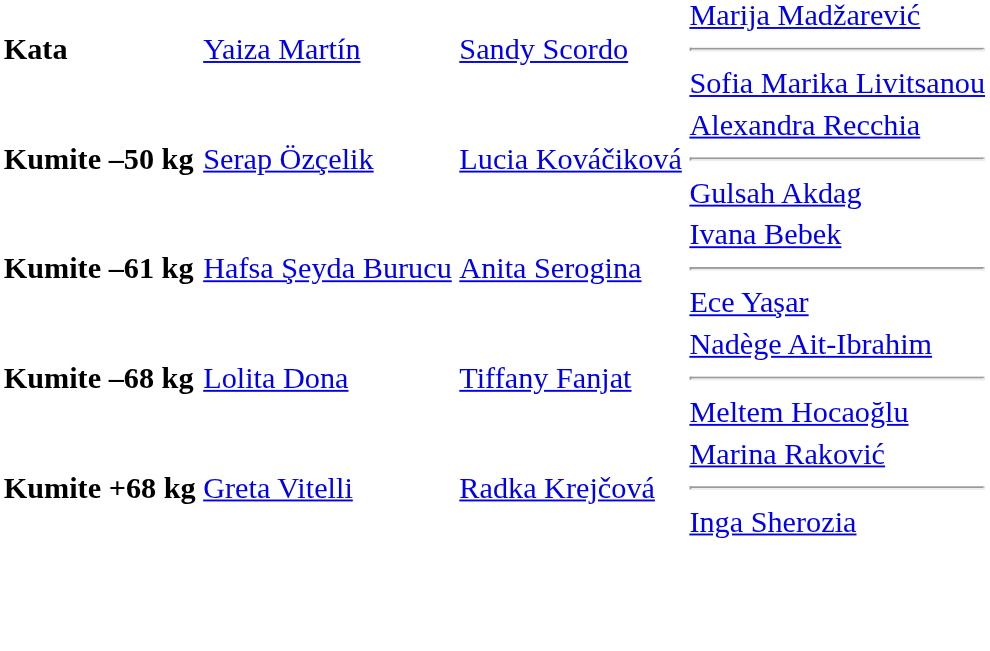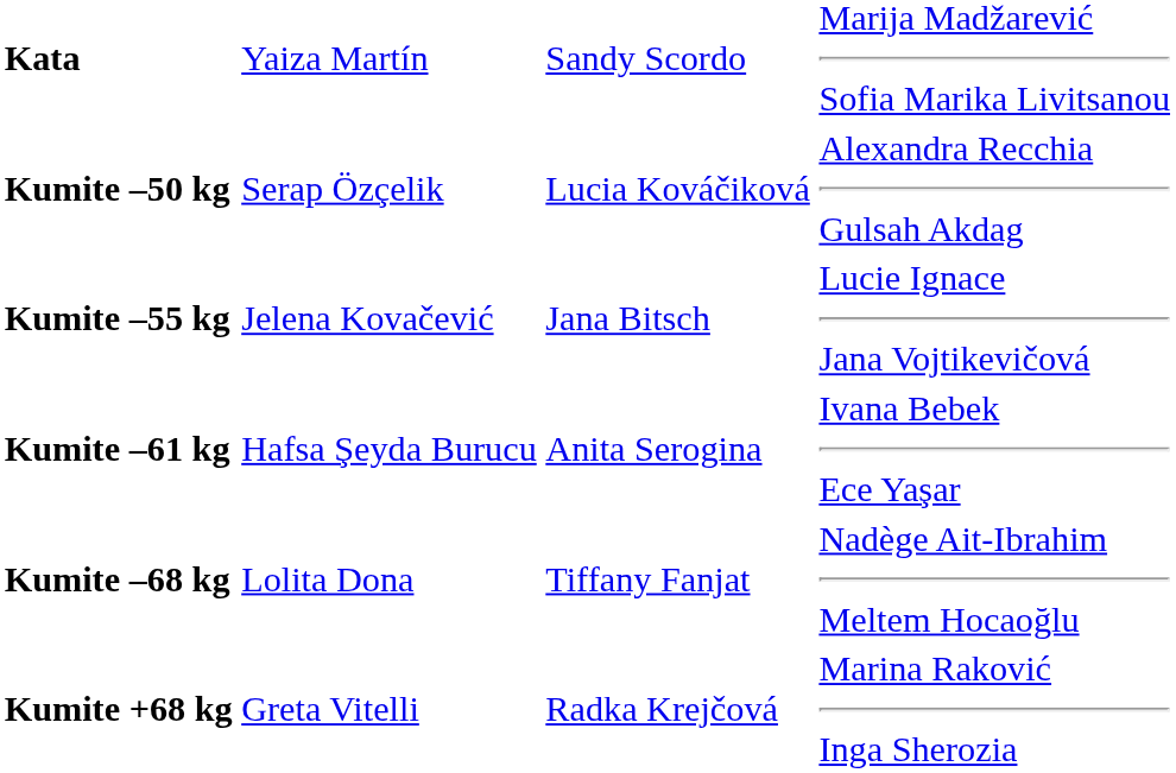+ row: Kumite –55 kg | Jelena Kovačević | Jana Bitsch | Lucie Ignace Jana Vojtikevičová
